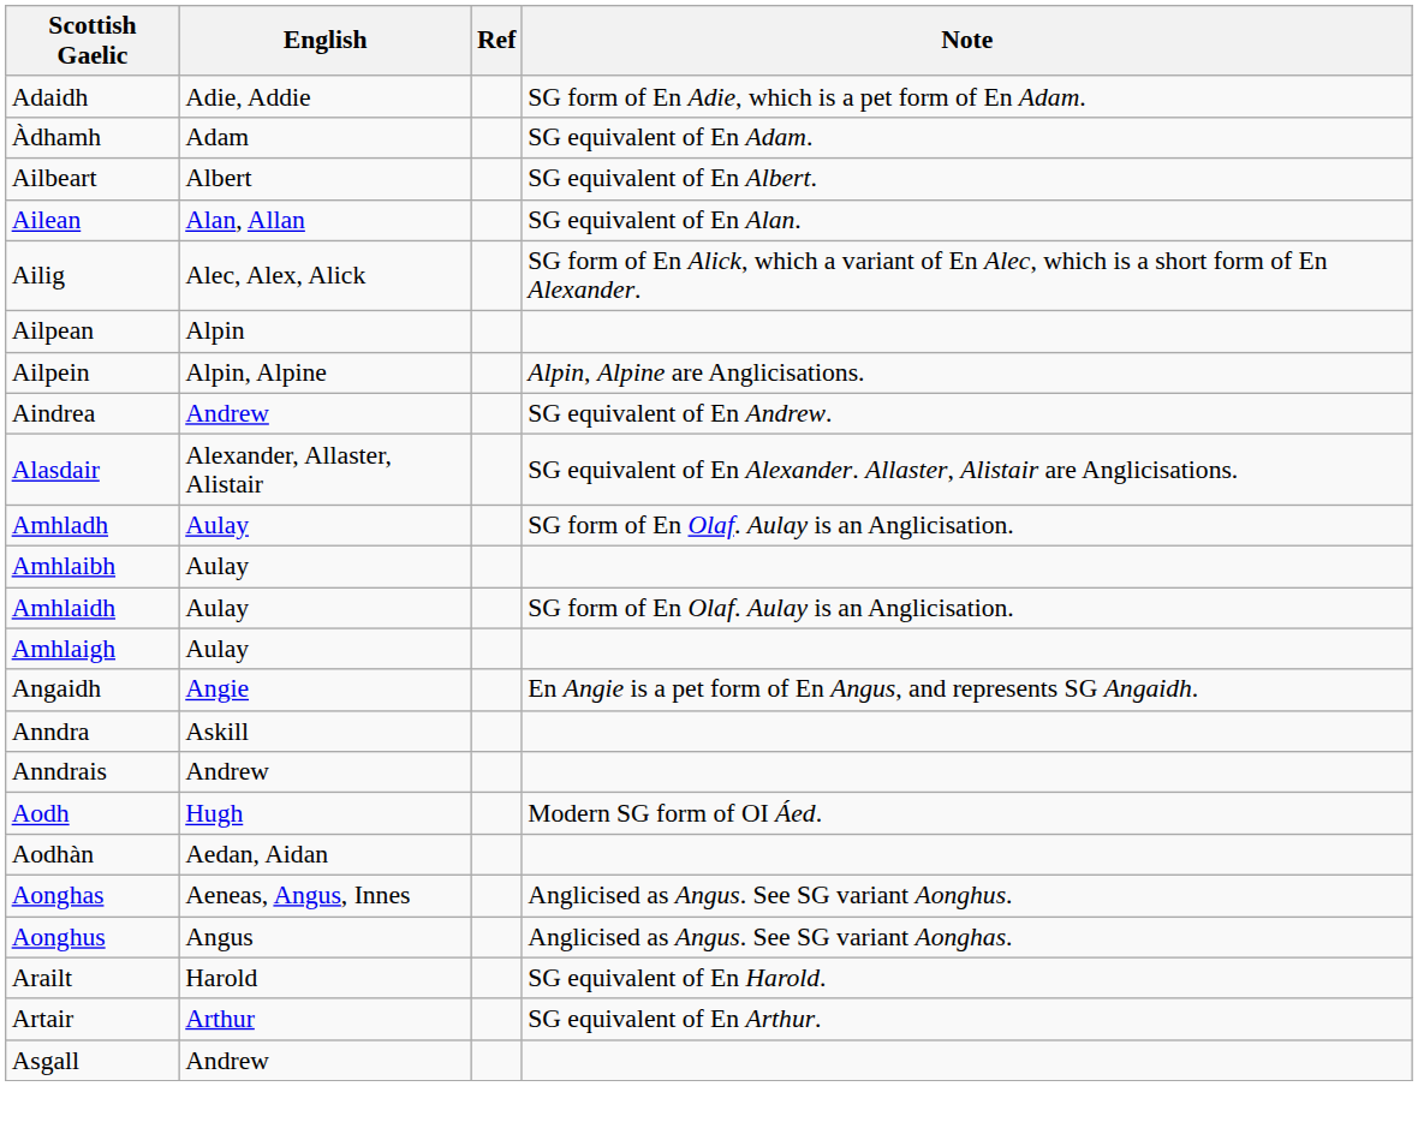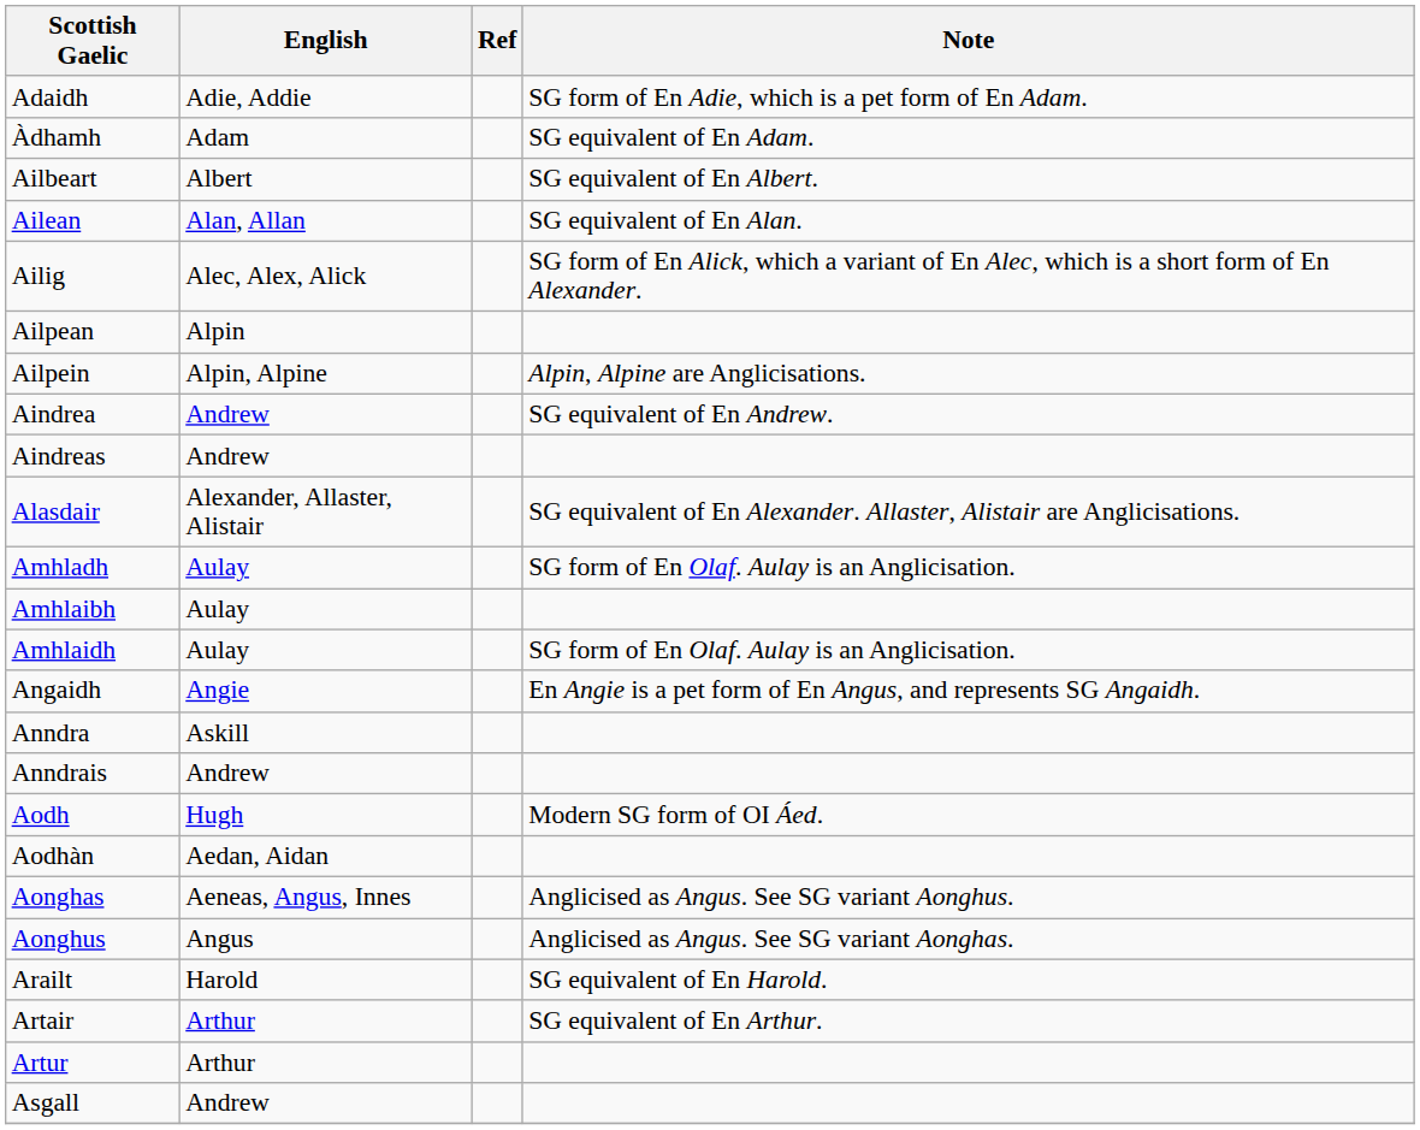+ row: Aindreas | Andrew
- row: Amhlaigh | Aulay
+ row: Artur | Arthur
